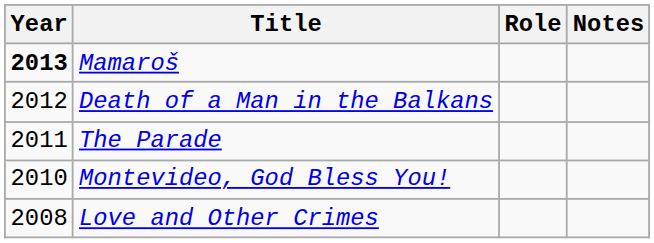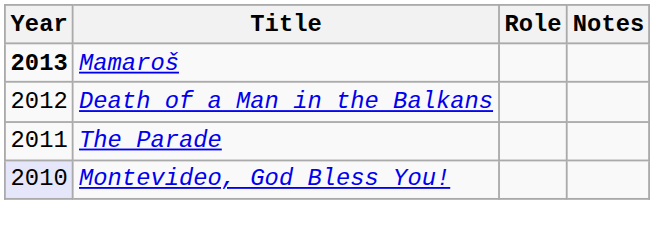Montevideo, God Bless You! | Year: no background -> lavender background
- row: 2008 | Love and Other Crimes
